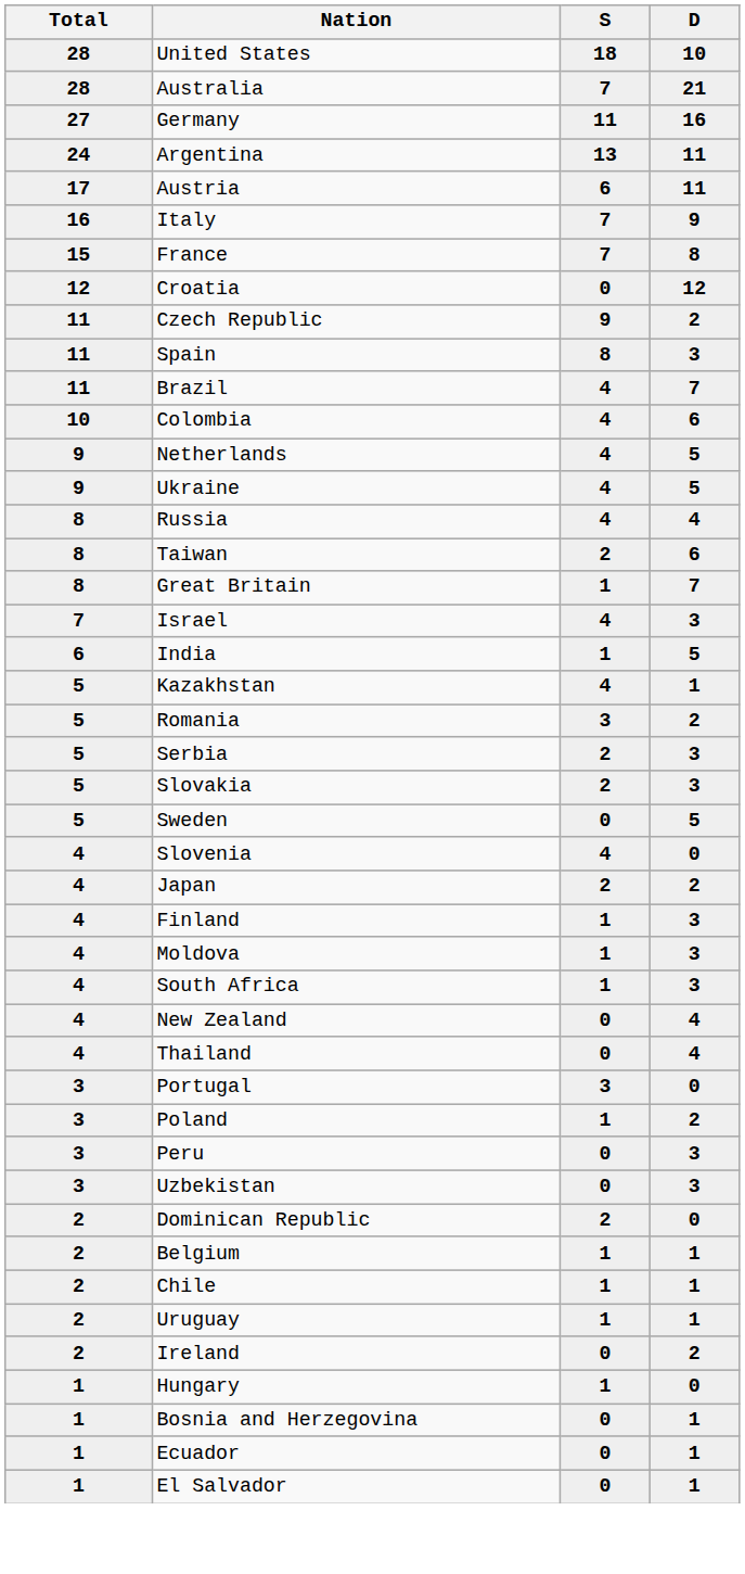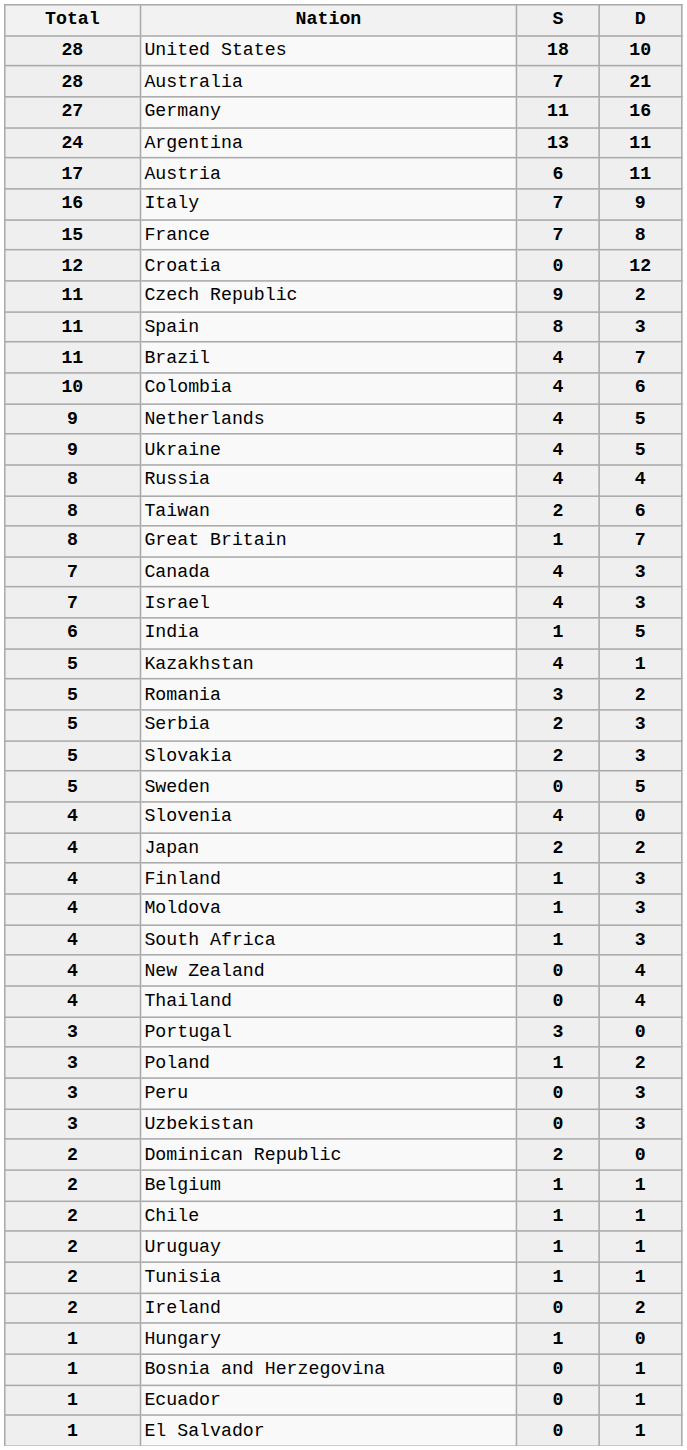+ row: 7 | Canada | 4 | 3
+ row: 2 | Tunisia | 1 | 1
